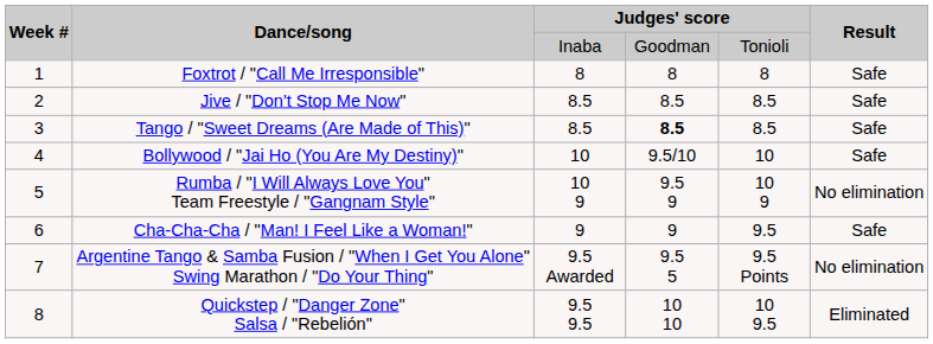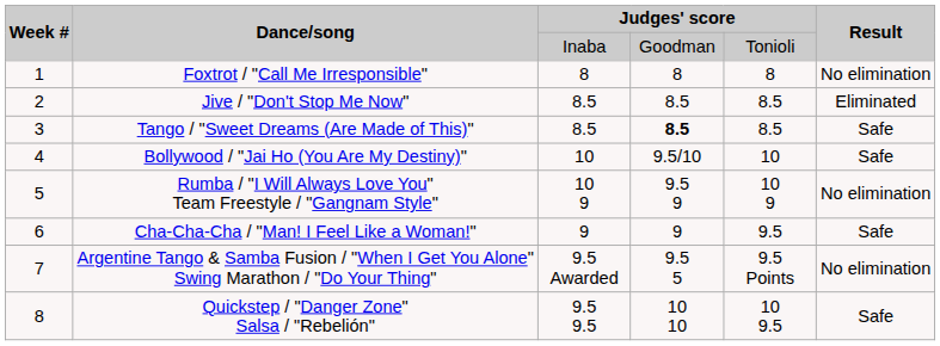Foxtrot / "Call Me Irresponsible" | Result: Safe -> No elimination
Jive / "Don't Stop Me Now" | Result: Safe -> Eliminated
Quickstep / "Danger Zone" Salsa / "Rebelión" | Result: Eliminated -> Safe
